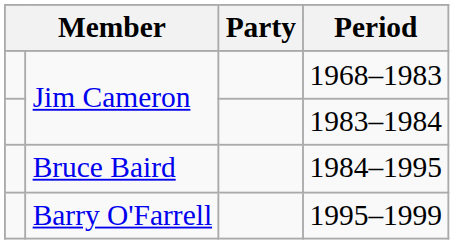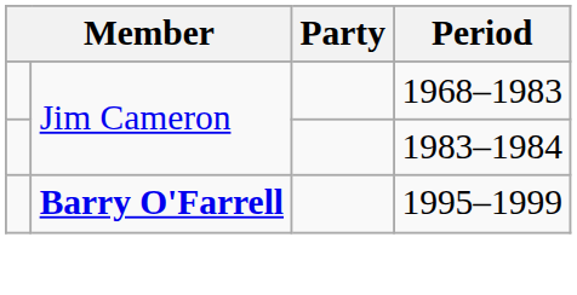- row: Bruce Baird | 1984–1995
1995–1999 | column 2: normal -> bold
